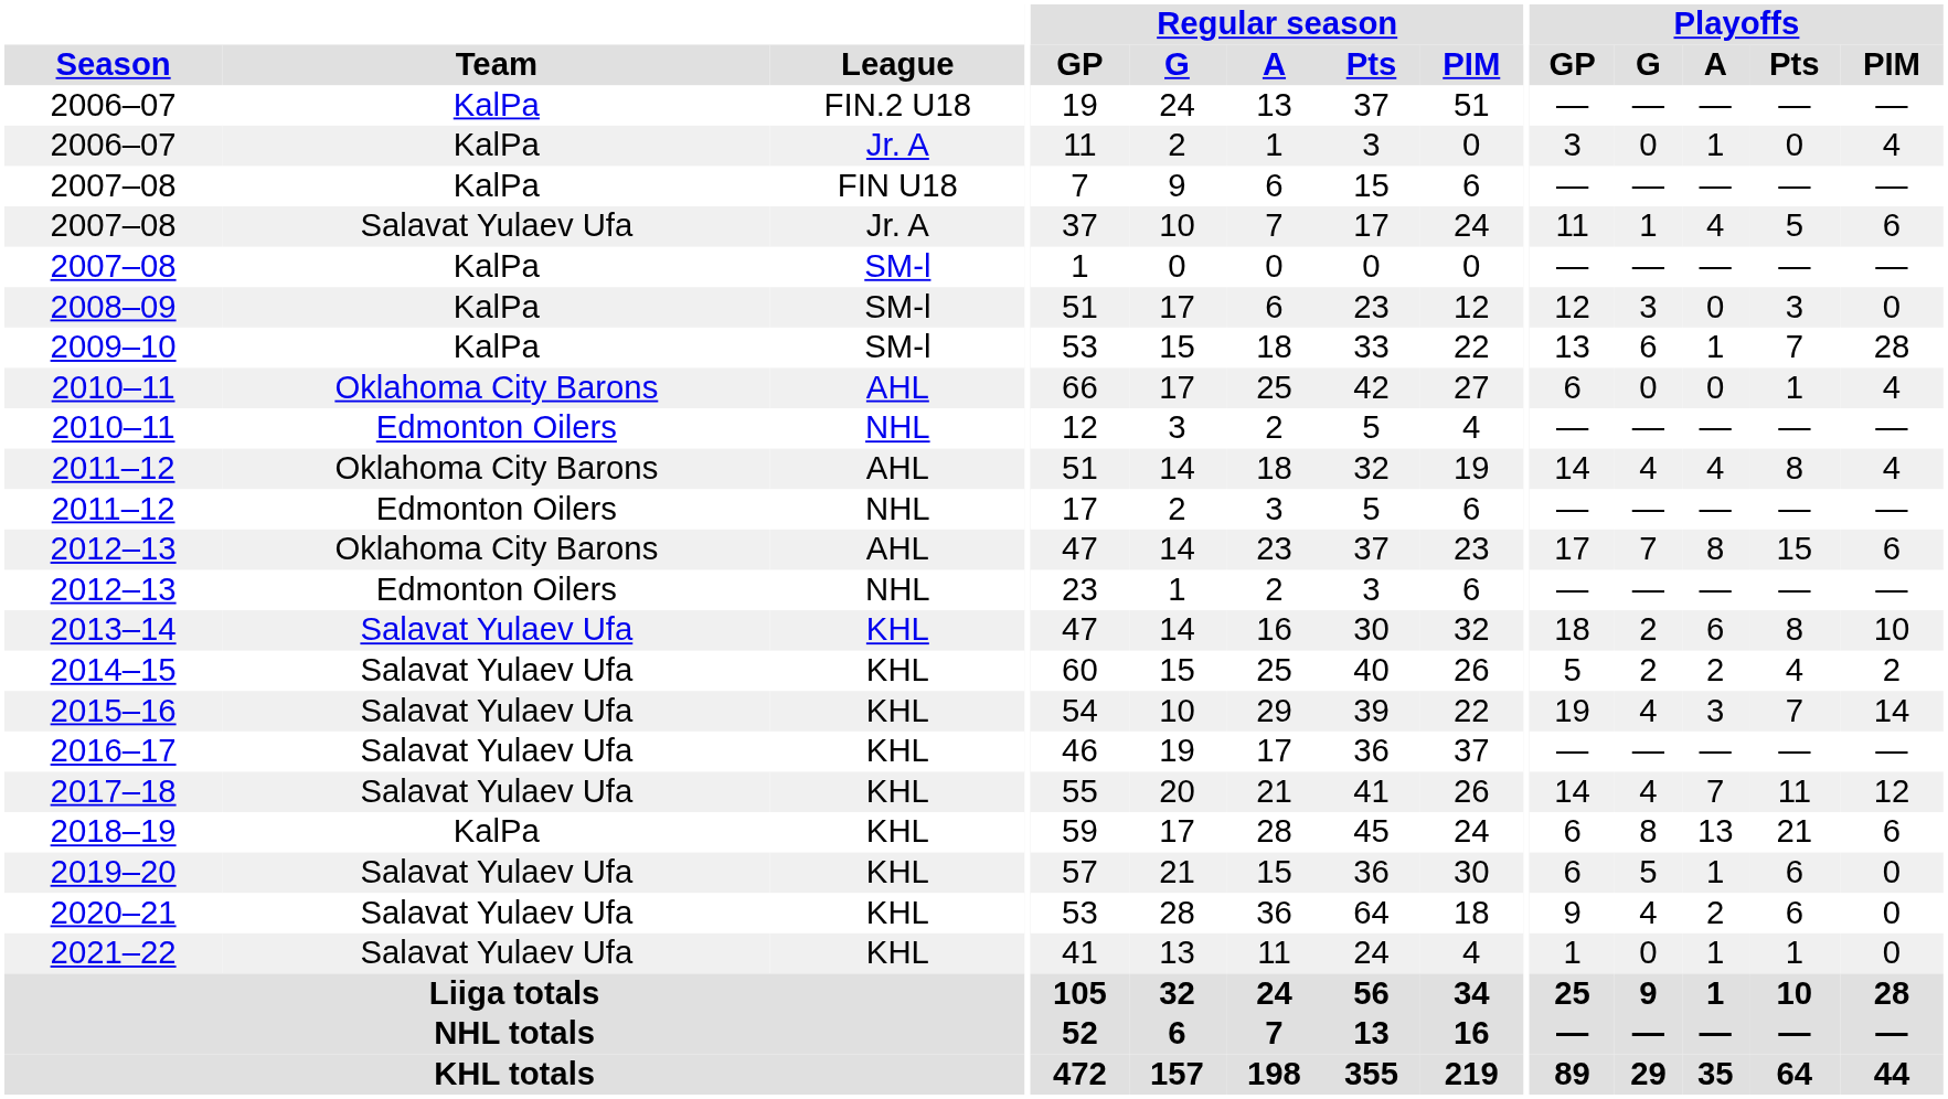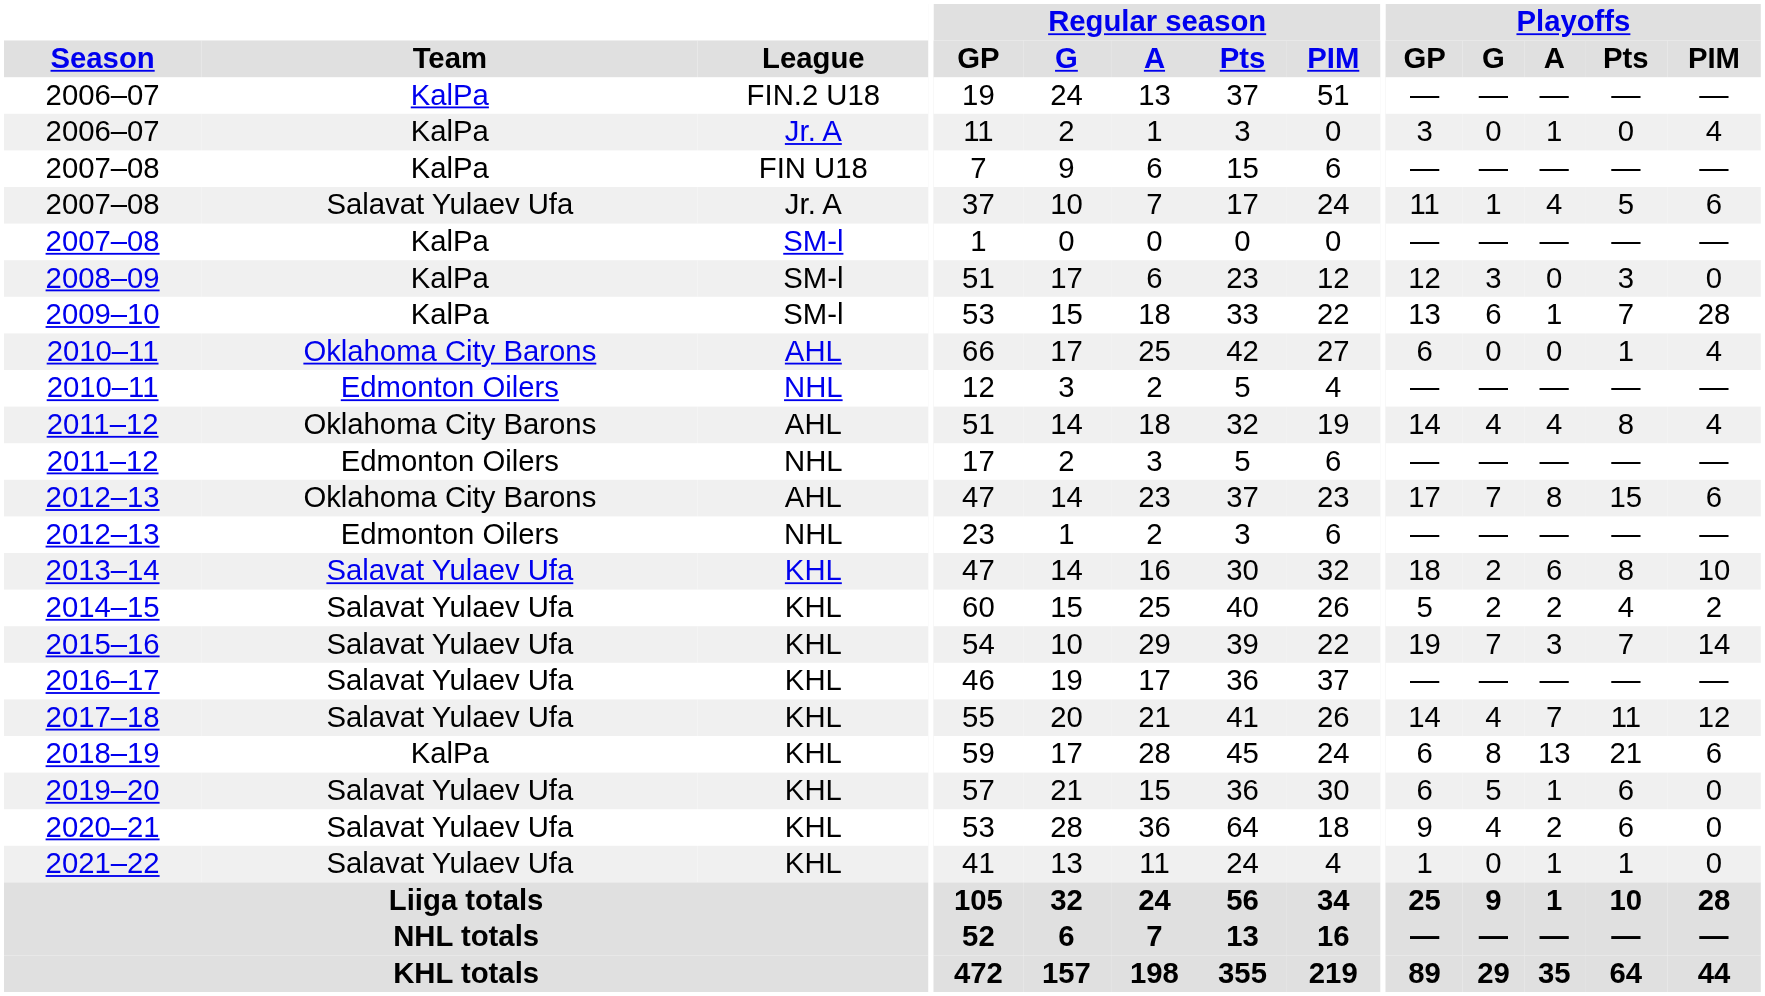2015–16 | Playoffs / G: 4 -> 7
